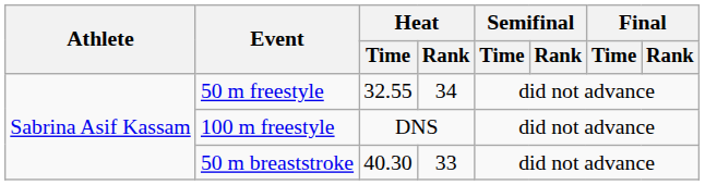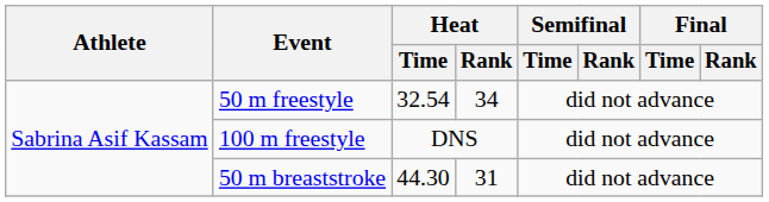50 m freestyle | Heat / Time: 32.55 -> 32.54
50 m breaststroke | Heat / Time: 40.30 -> 44.30
50 m breaststroke | Heat / Rank: 33 -> 31
